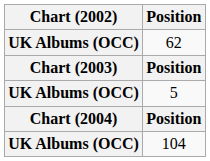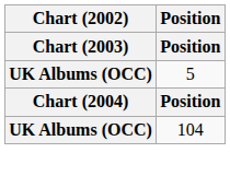- row: UK Albums (OCC) | 62
